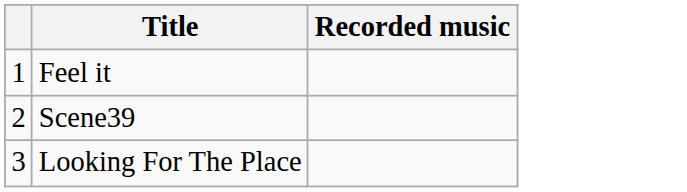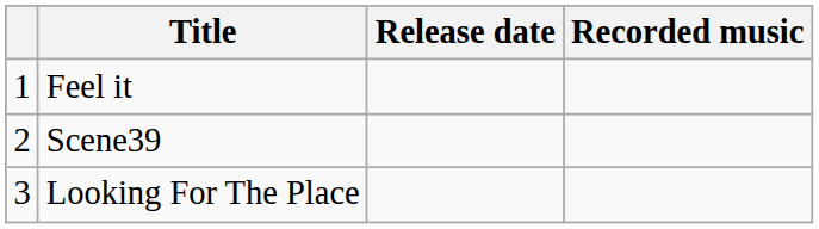+ column: Release date
